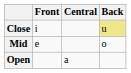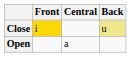Close | Front: no background -> gold background
- row: Mid | e | o
